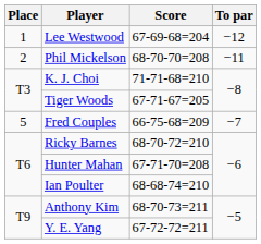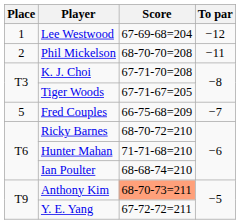K. J. Choi | Score: 71-71-68=210 -> 67-71-70=208
Hunter Mahan | Score: 67-71-70=208 -> 71-71-68=210
Anthony Kim | Score: no background -> lightsalmon background
